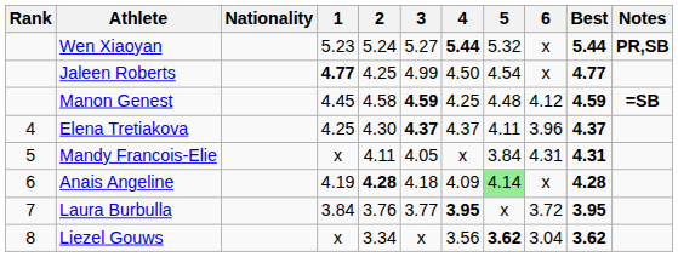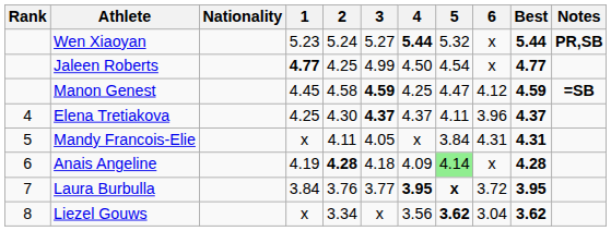Manon Genest | 5: 4.48 -> 4.47
Laura Burbulla | 5: normal -> bold
